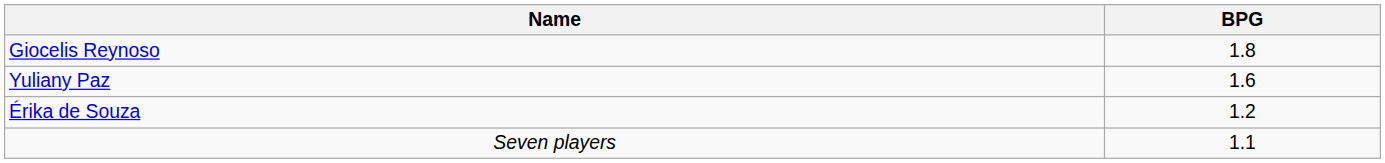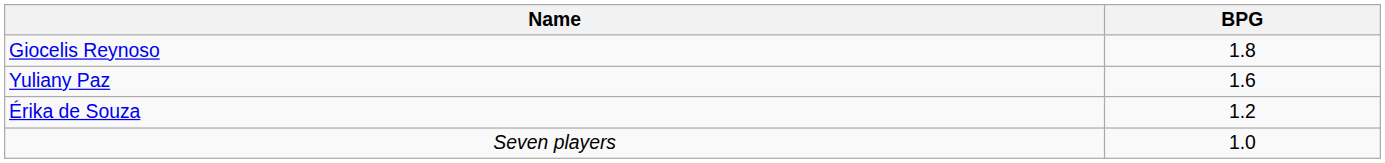Seven players | BPG: 1.1 -> 1.0
